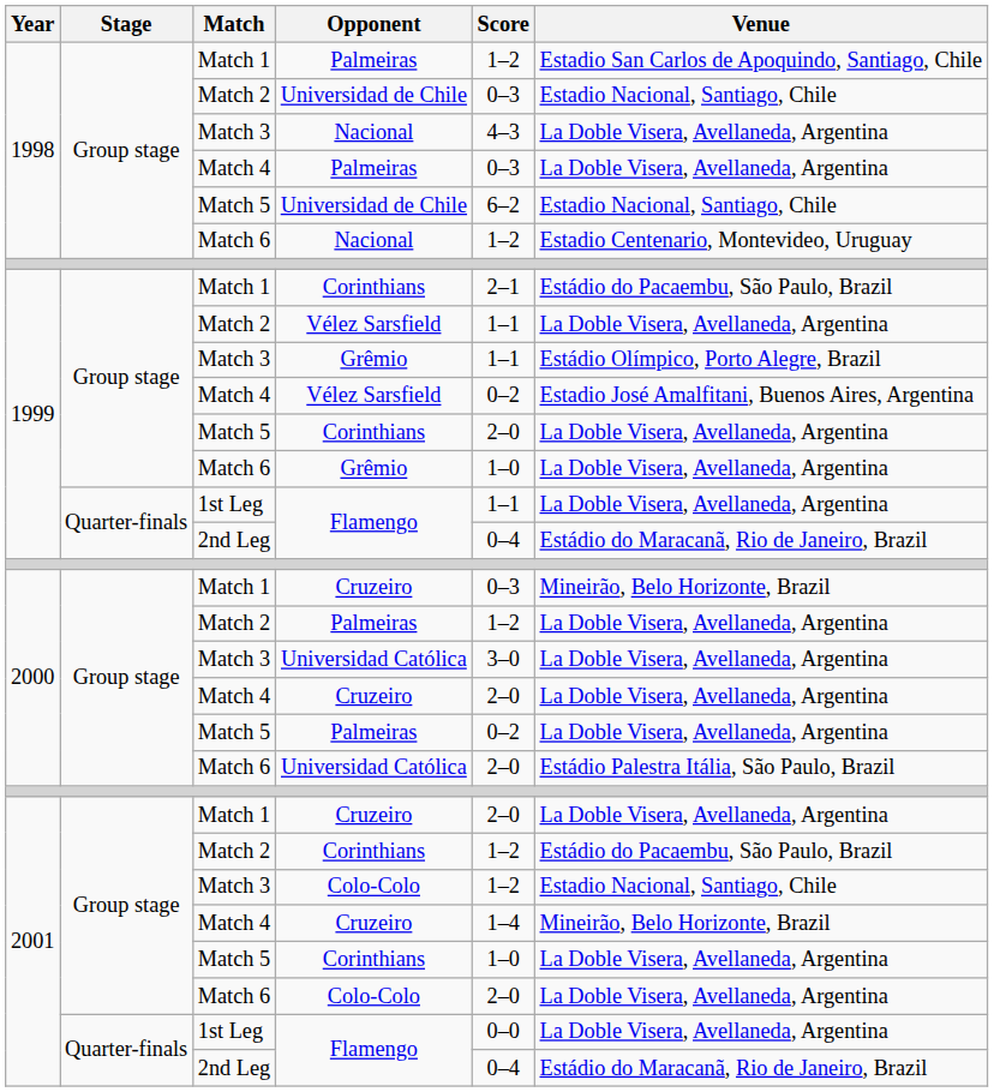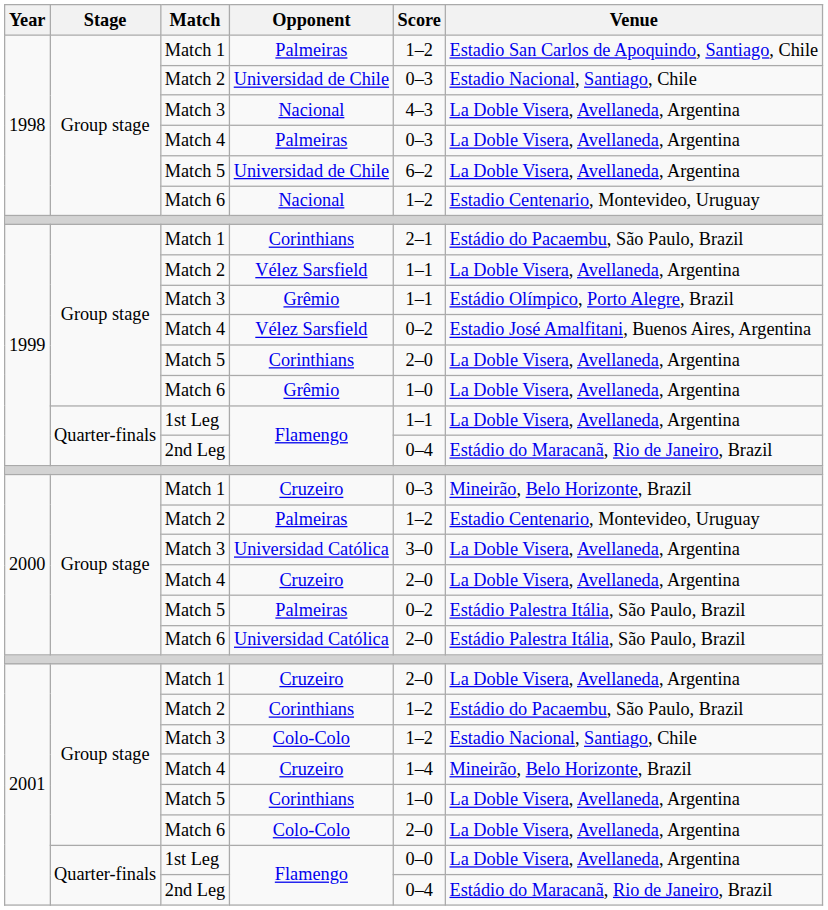Match 5 / Universidad de Chile | Venue: Estadio Nacional, Santiago, Chile -> La Doble Visera, Avellaneda, Argentina
Match 2 / Palmeiras | Venue: La Doble Visera, Avellaneda, Argentina -> Estadio Centenario, Montevideo, Uruguay
Match 5 / Palmeiras | Venue: La Doble Visera, Avellaneda, Argentina -> Estádio Palestra Itália, São Paulo, Brazil
